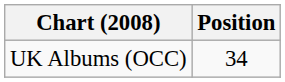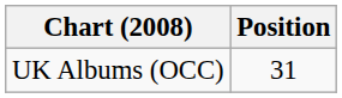UK Albums (OCC) | Position: 34 -> 31
